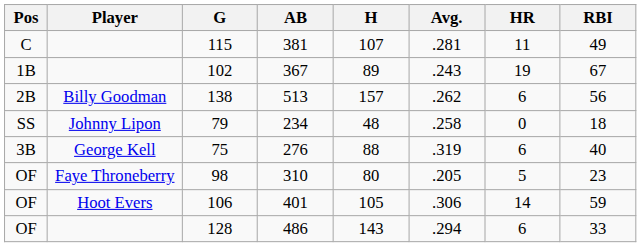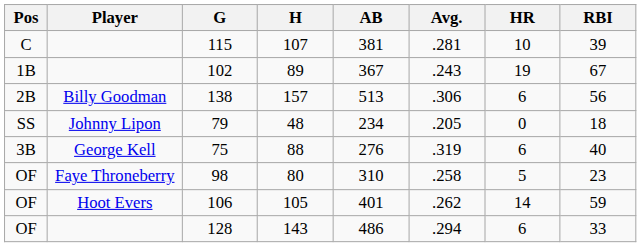columns swapped: AB <-> H
115 | HR: 11 -> 10
115 | RBI: 49 -> 39
138 | Avg.: .262 -> .306
79 | Avg.: .258 -> .205
98 | Avg.: .205 -> .258
106 | Avg.: .306 -> .262
